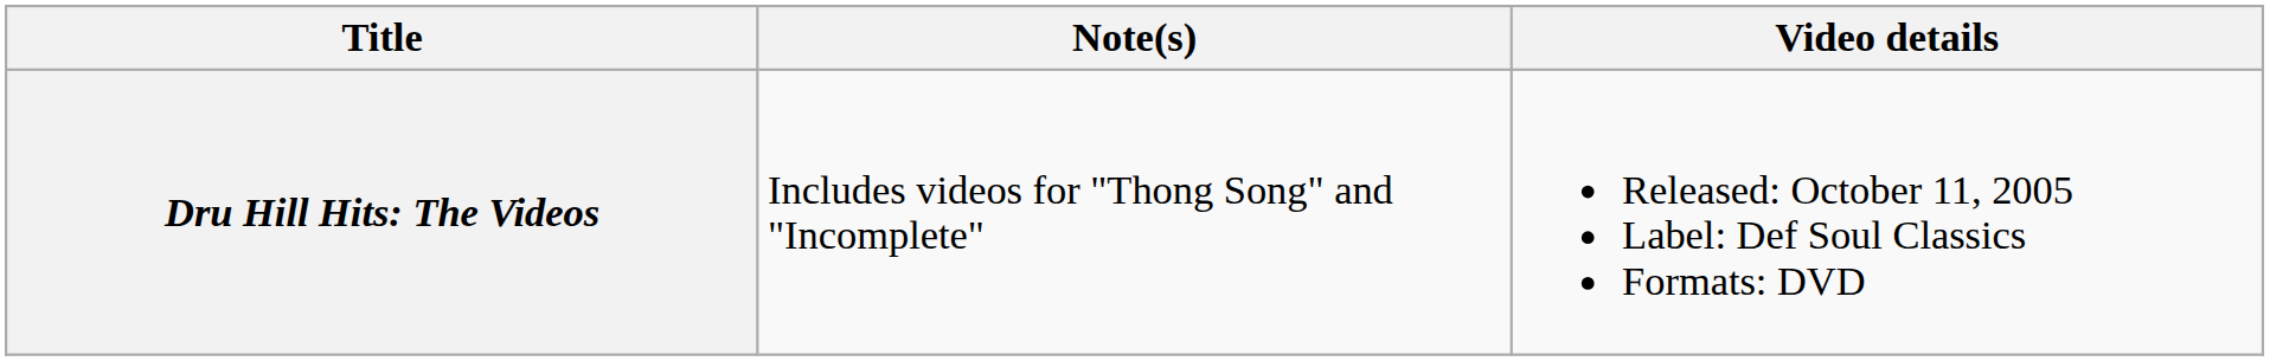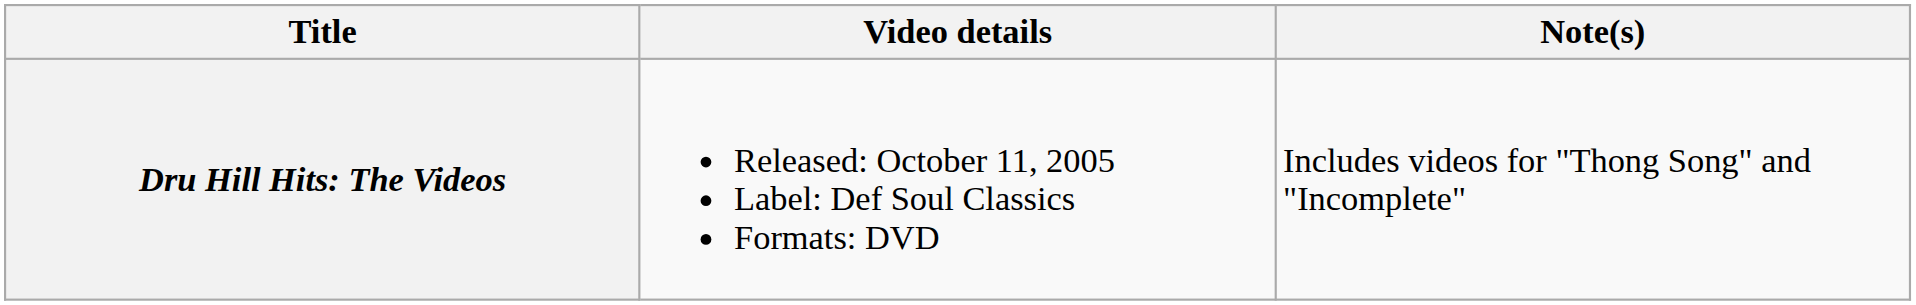columns swapped: Video details <-> Note(s)
